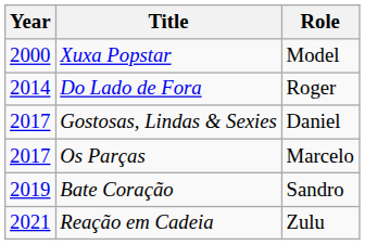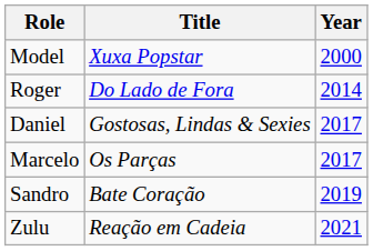columns swapped: Year <-> Role
